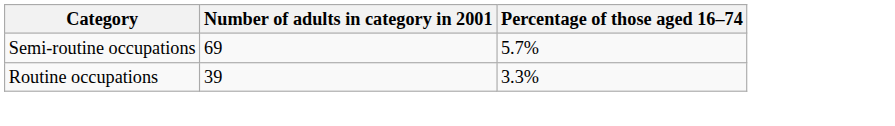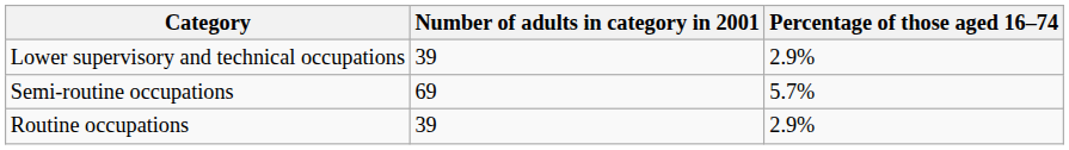+ row: Lower supervisory and technical occupations | 39 | 2.9%
Routine occupations | Percentage of those aged 16–74: 3.3% -> 2.9%
